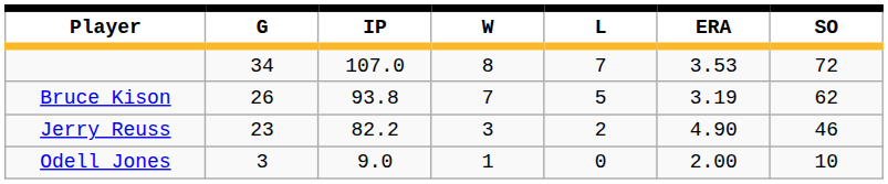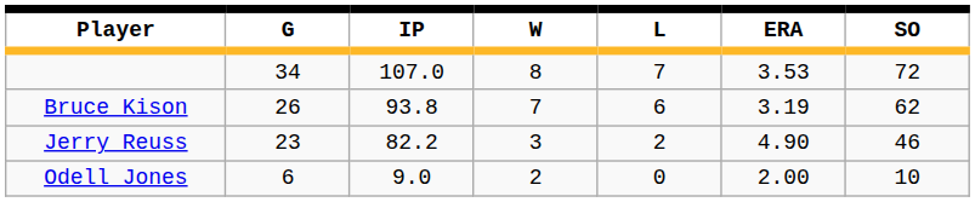Bruce Kison | L: 5 -> 6
Odell Jones | G: 3 -> 6
Odell Jones | W: 1 -> 2
